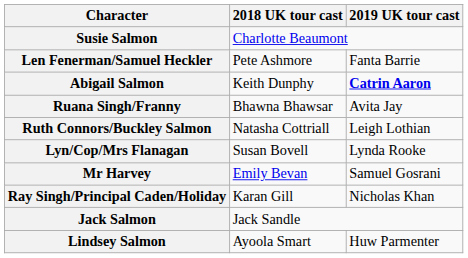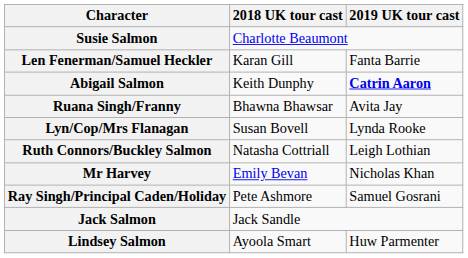Len Fenerman/Samuel Heckler | 2018 UK tour cast: Pete Ashmore -> Karan Gill
rows swapped: Lyn/Cop/Mrs Flanagan <-> Ruth Connors/Buckley Salmon
Mr Harvey | 2019 UK tour cast: Samuel Gosrani -> Nicholas Khan
Ray Singh/Principal Caden/Holiday | 2018 UK tour cast: Karan Gill -> Pete Ashmore
Ray Singh/Principal Caden/Holiday | 2019 UK tour cast: Nicholas Khan -> Samuel Gosrani
